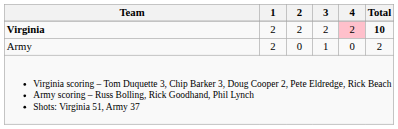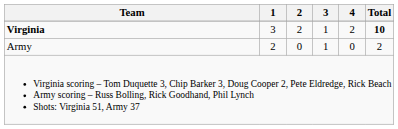Virginia | 1: 2 -> 3
Virginia | 3: 2 -> 1
Virginia | 4: pink background -> no background
